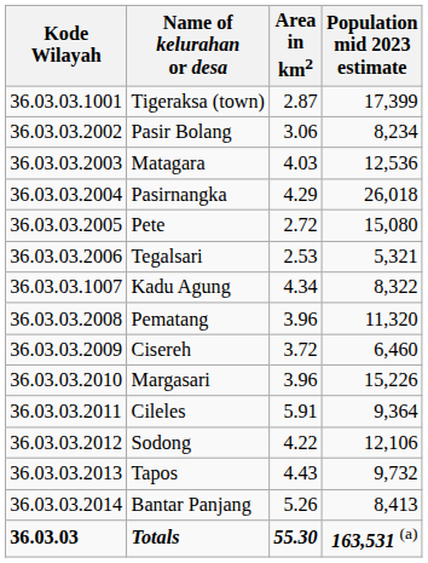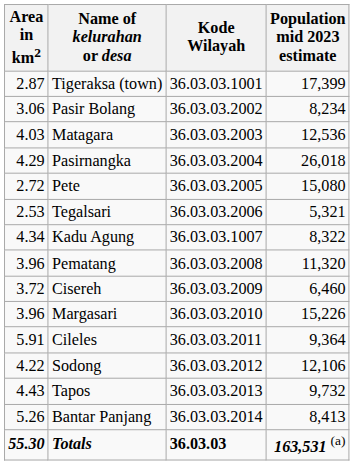columns swapped: Kode Wilayah <-> Area in km2
